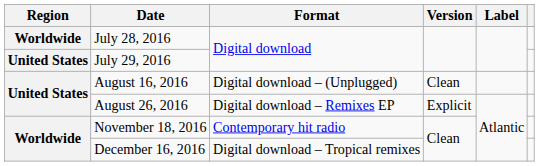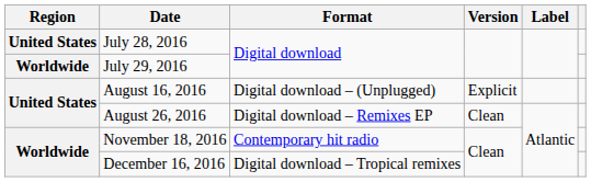July 28, 2016 | Region: Worldwide -> United States
July 29, 2016 | Region: United States -> Worldwide
August 16, 2016 | Version: Clean -> Explicit
August 26, 2016 | Version: Explicit -> Clean
